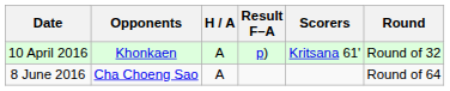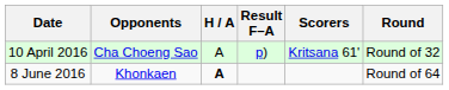10 April 2016 | Opponents: Khonkaen -> Cha Choeng Sao
8 June 2016 | Opponents: Cha Choeng Sao -> Khonkaen
8 June 2016 | H / A: normal -> bold
